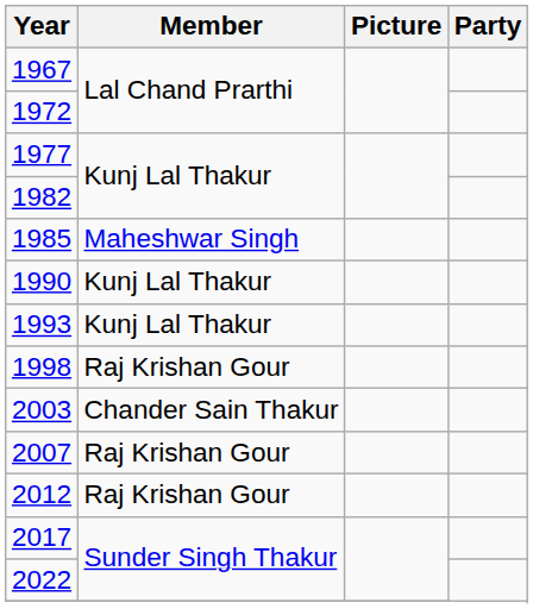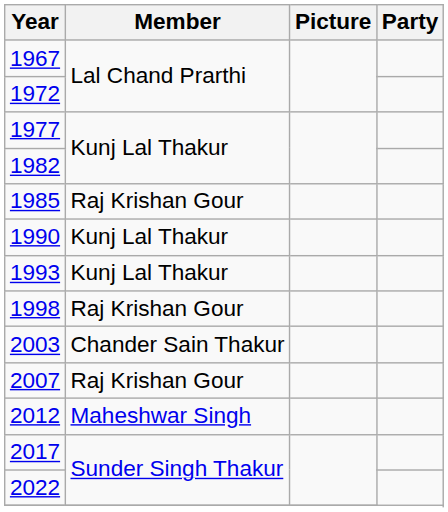1985 | Member: Maheshwar Singh -> Raj Krishan Gour
2012 | Member: Raj Krishan Gour -> Maheshwar Singh
